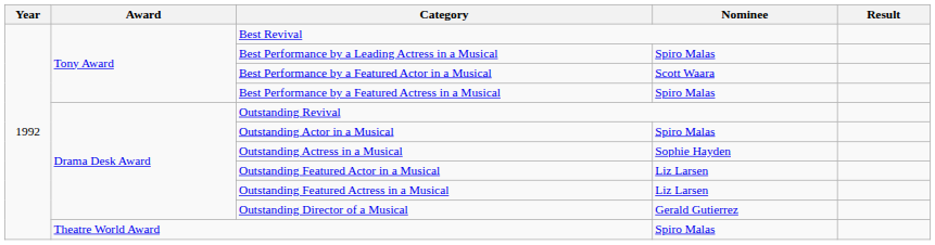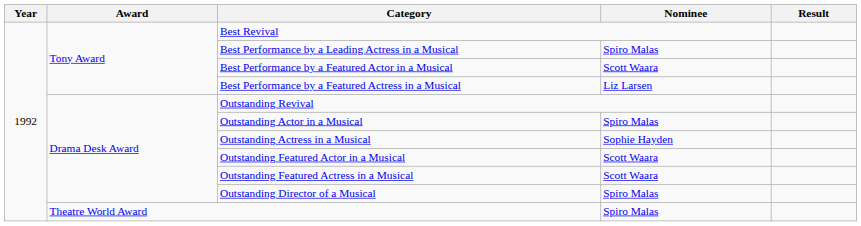Best Performance by a Featured Actress in a Musical | Nominee: Spiro Malas -> Liz Larsen
Outstanding Featured Actor in a Musical | Nominee: Liz Larsen -> Scott Waara
Outstanding Featured Actress in a Musical | Nominee: Liz Larsen -> Scott Waara
Outstanding Director of a Musical | Nominee: Gerald Gutierrez -> Spiro Malas
